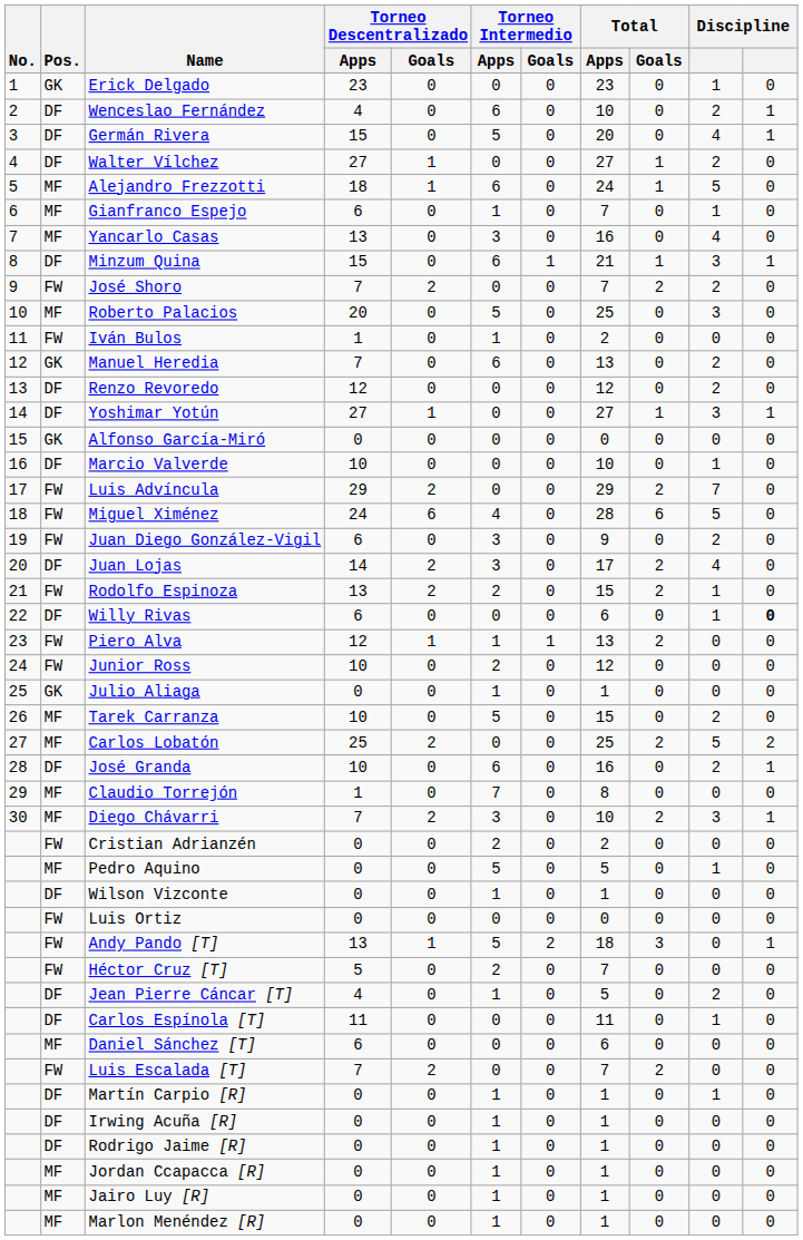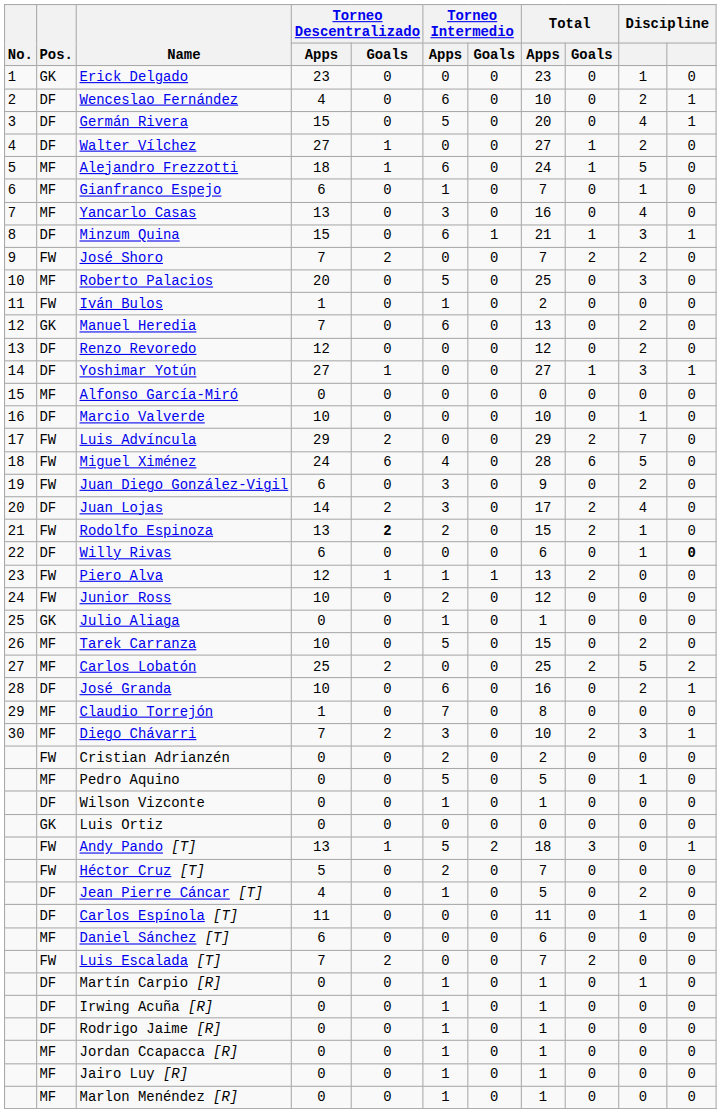Alfonso García-Miró | Pos.: GK -> MF
Rodolfo Espinoza | Torneo Descentralizado / Goals: normal -> bold
Luis Ortiz | Pos.: FW -> GK
